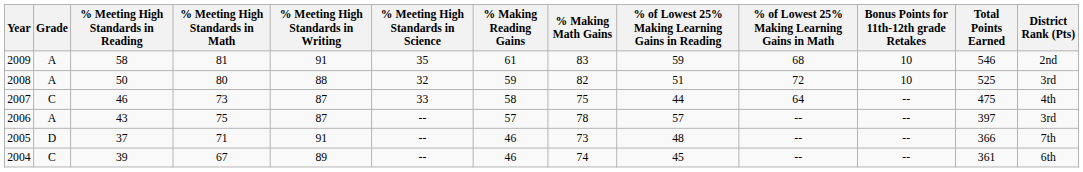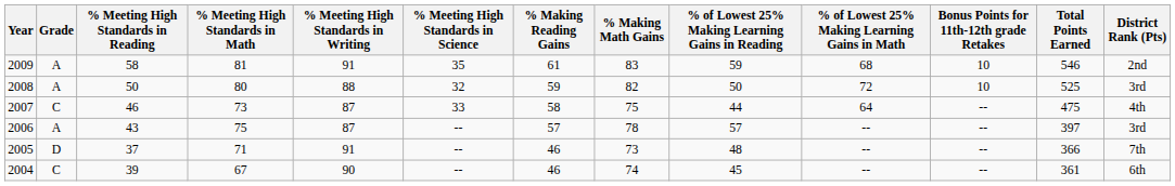2008 | % of Lowest 25% Making Learning Gains in Reading: 51 -> 50
2004 | % Meeting High Standards in Writing: 89 -> 90
